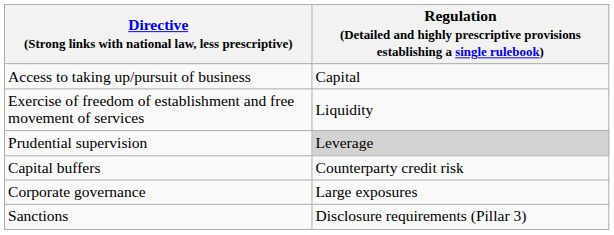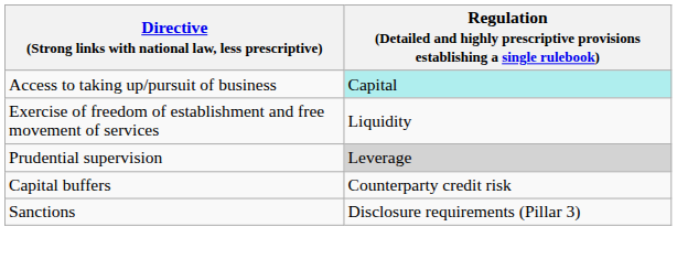Access to taking up/pursuit of business | column 2: no background -> paleturquoise background
- row: Corporate governance | Large exposures
